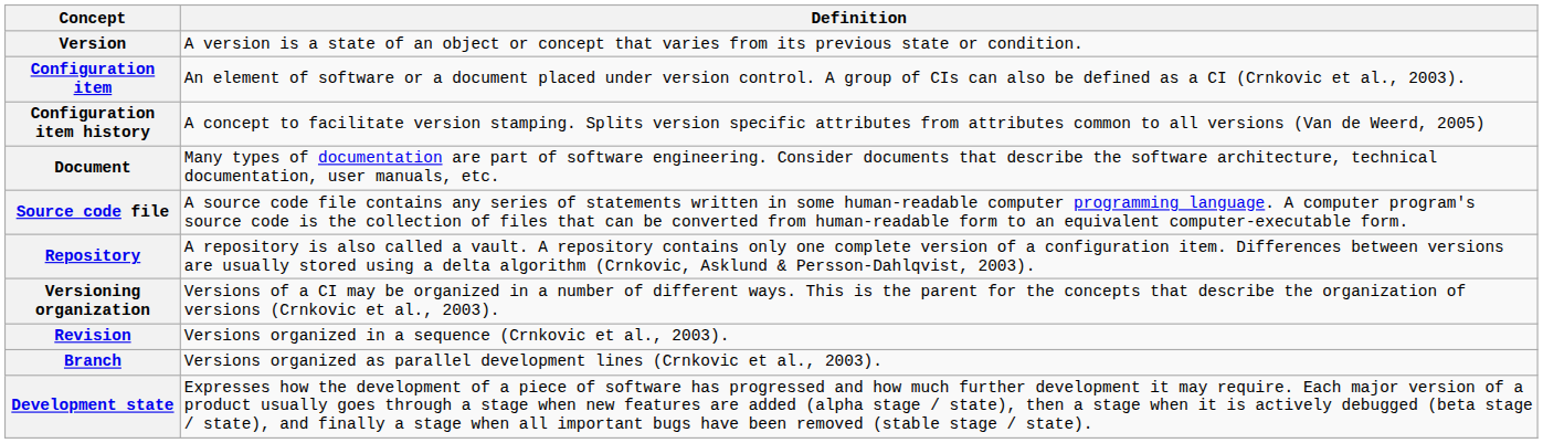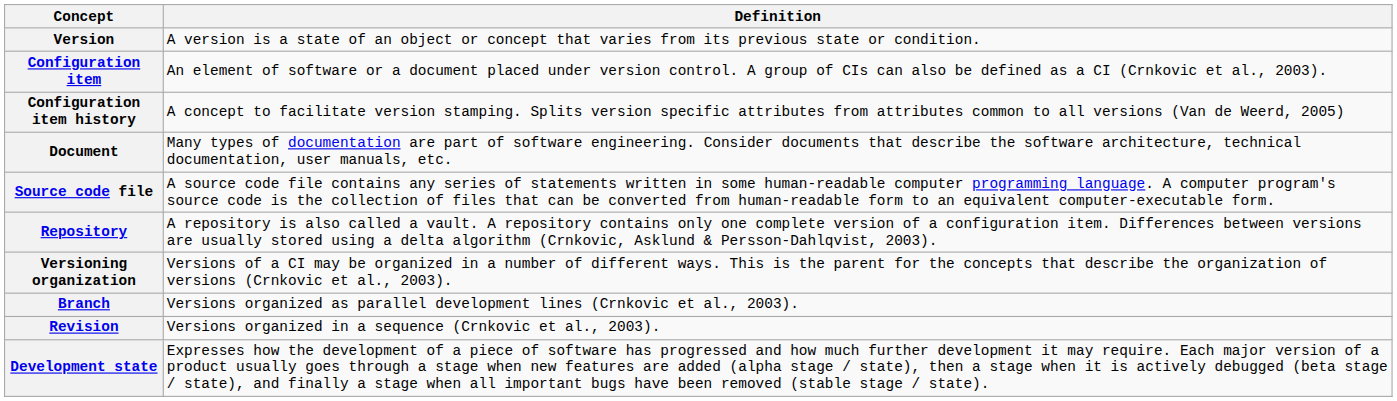rows swapped: Branch <-> Revision
